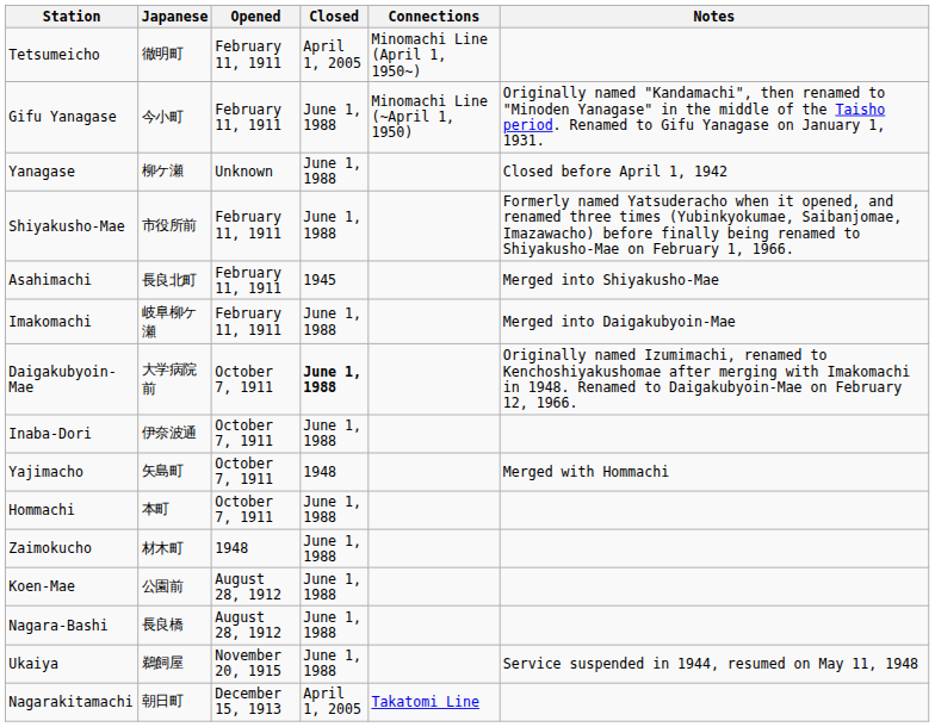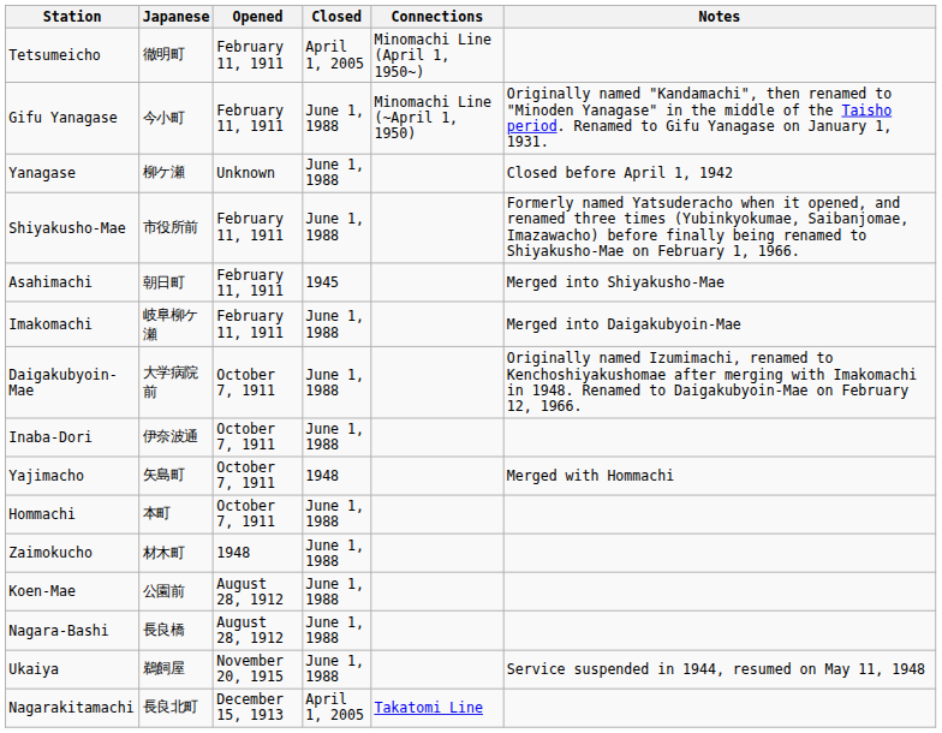Asahimachi | Japanese: 長良北町 -> 朝日町
Daigakubyoin-Mae | Closed: bold -> normal
Nagarakitamachi | Japanese: 朝日町 -> 長良北町
